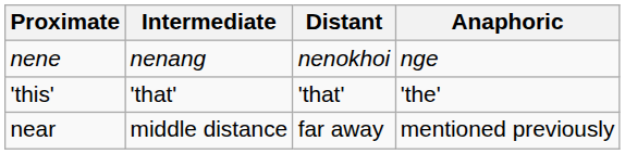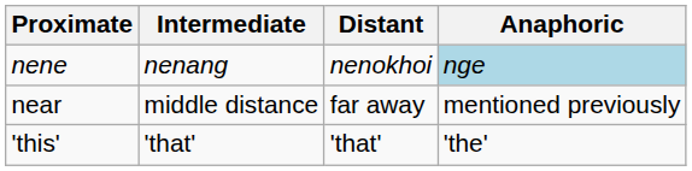nene | Anaphoric: no background -> lightblue background
rows swapped: 'this' <-> near
